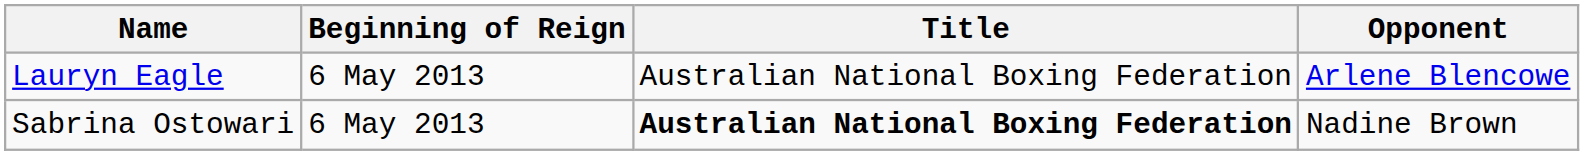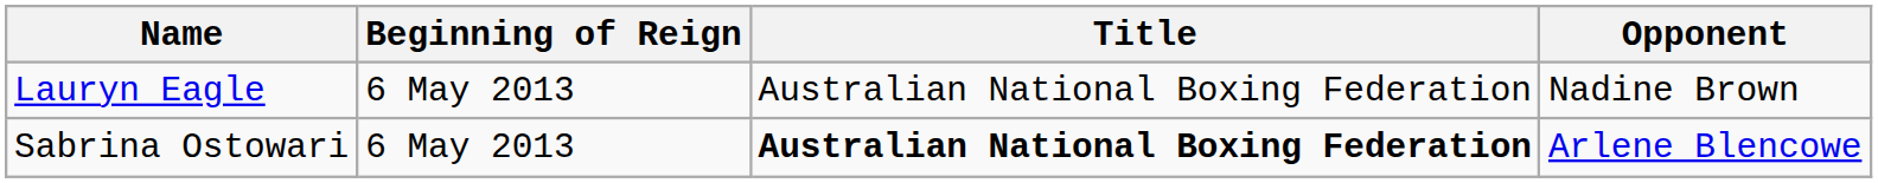Lauryn Eagle | Opponent: Arlene Blencowe -> Nadine Brown
Sabrina Ostowari | Opponent: Nadine Brown -> Arlene Blencowe
